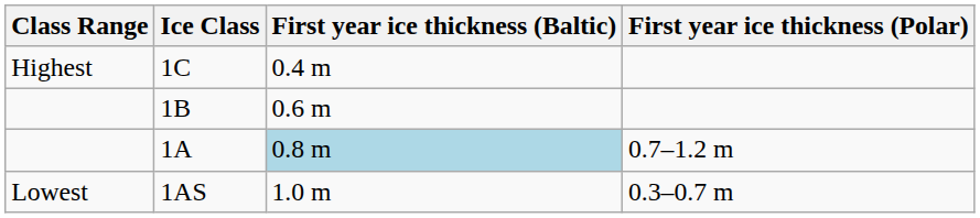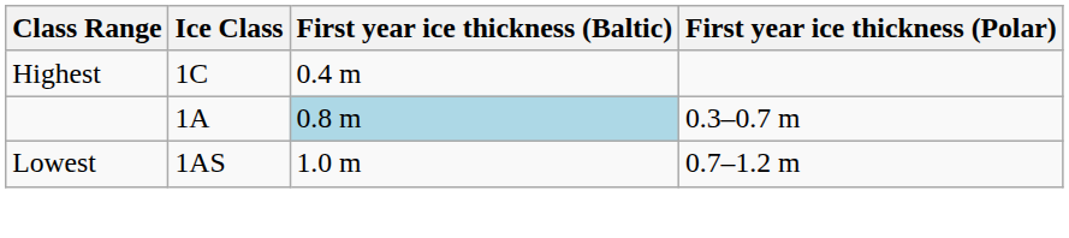- row: 1B | 0.6 m
1A | First year ice thickness (Polar): 0.7–1.2 m -> 0.3–0.7 m
1AS | First year ice thickness (Polar): 0.3–0.7 m -> 0.7–1.2 m
